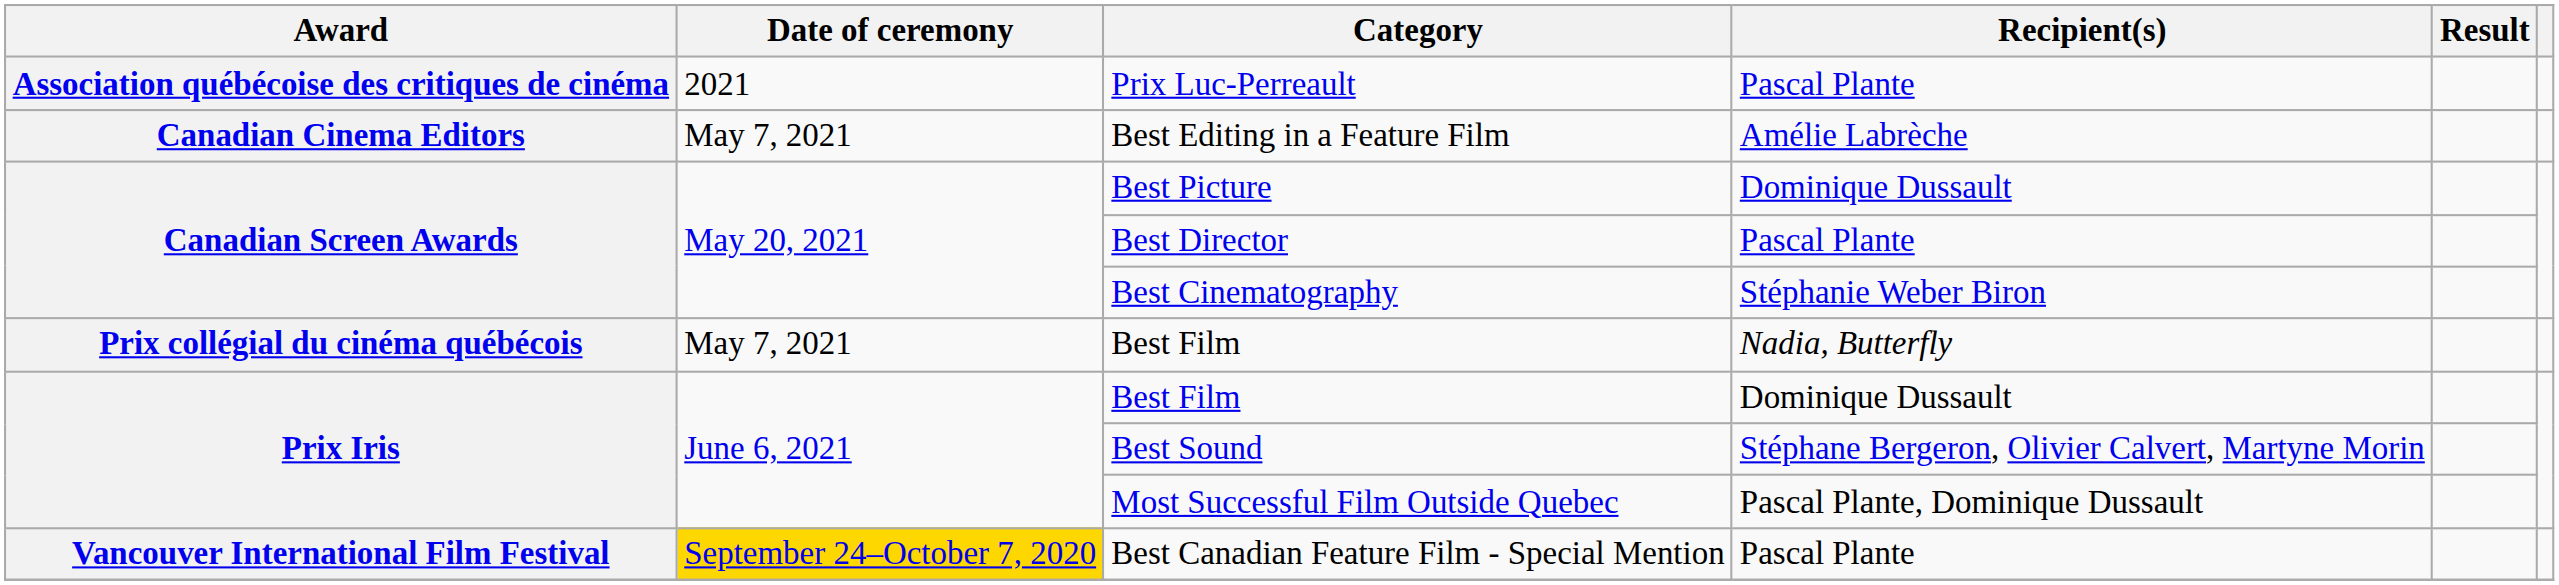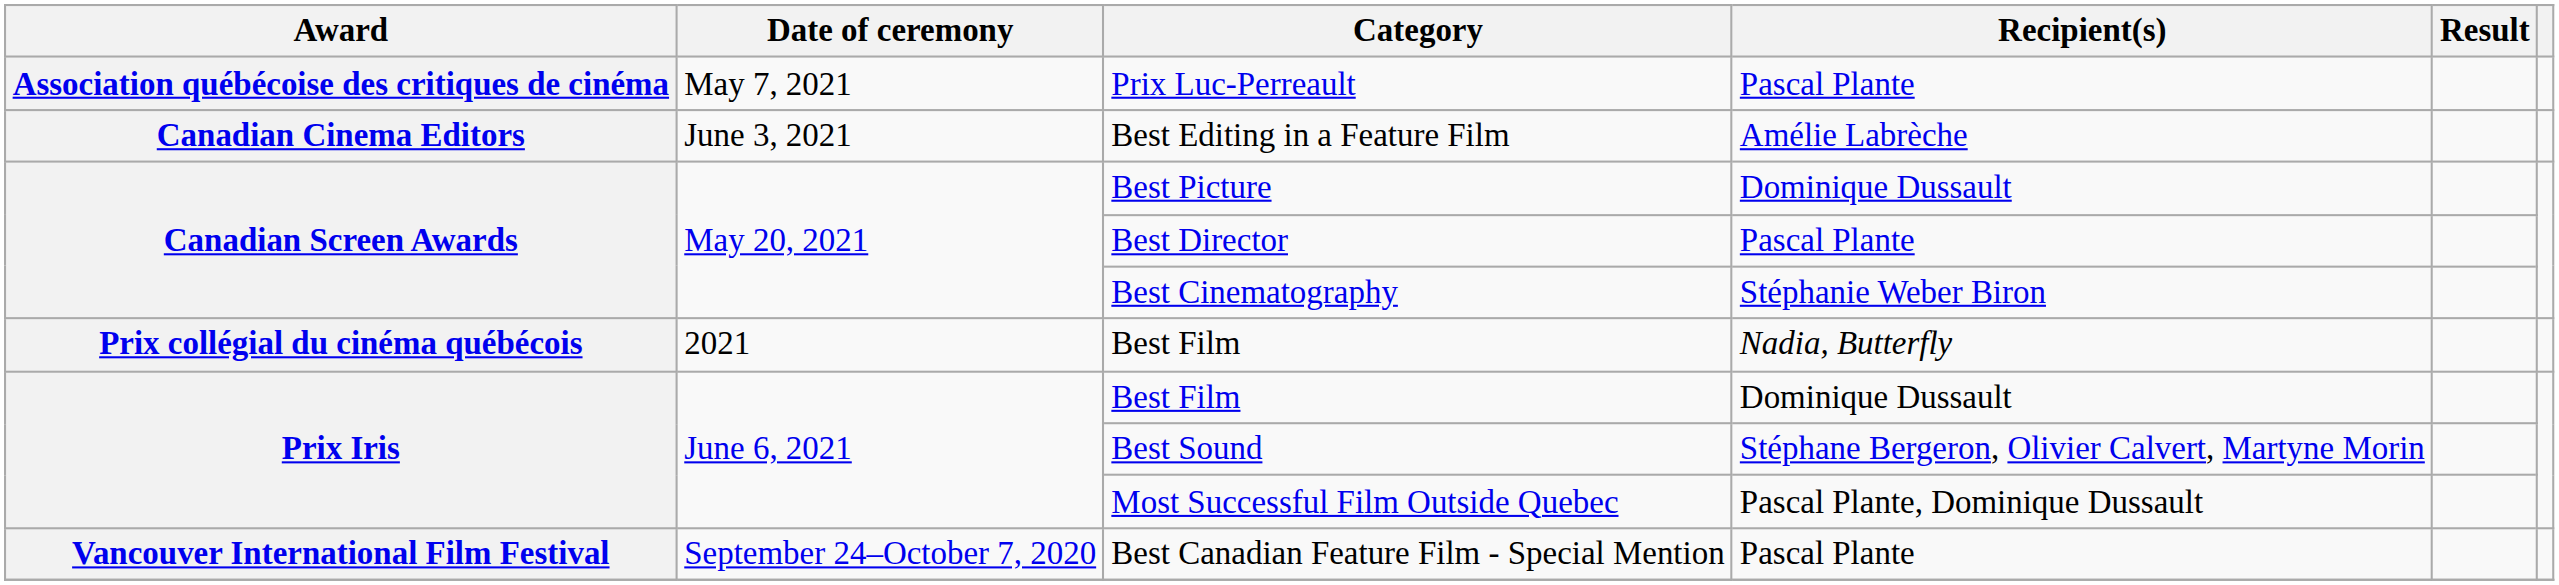Prix Luc-Perreault | Date of ceremony: 2021 -> May 7, 2021
Best Editing in a Feature Film | Date of ceremony: May 7, 2021 -> June 3, 2021
Best Film / Nadia, Butterfly | Date of ceremony: May 7, 2021 -> 2021
Best Canadian Feature Film - Special Mention | Date of ceremony: gold background -> no background
